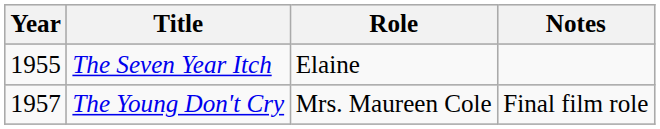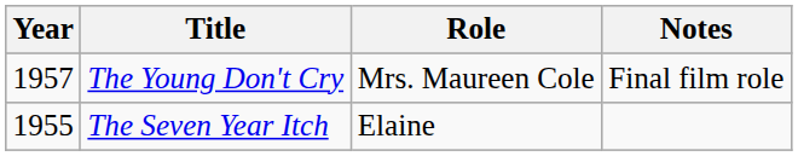rows swapped: The Seven Year Itch <-> The Young Don't Cry
